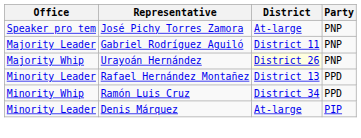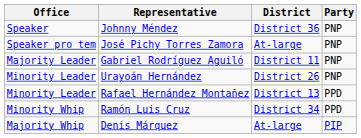+ row: Speaker | Johnny Méndez | District 36 | PNP
Urayoán Hernández | Office: Majority Whip -> Minority Leader
Denis Márquez | Office: Minority Leader -> Majority Whip
